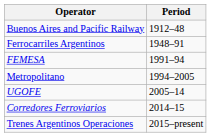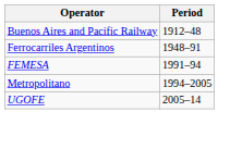- row: Corredores Ferroviarios | 2014–15
- row: Trenes Argentinos Operaciones | 2015–present
